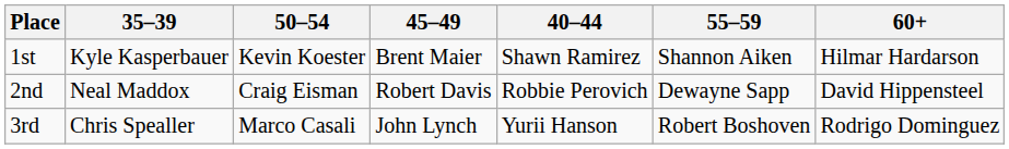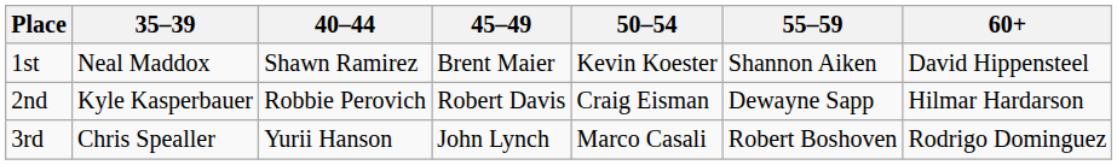columns swapped: 40–44 <-> 50–54
1st | 35–39: Kyle Kasperbauer -> Neal Maddox
1st | 60+: Hilmar Hardarson -> David Hippensteel
2nd | 35–39: Neal Maddox -> Kyle Kasperbauer
2nd | 60+: David Hippensteel -> Hilmar Hardarson
